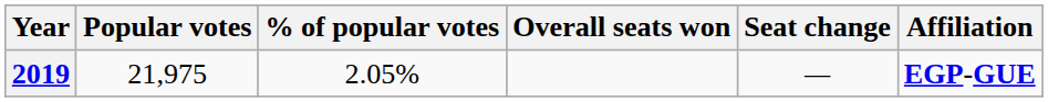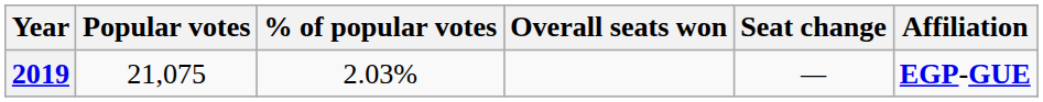2019 | Popular votes: 21,975 -> 21,075
2019 | % of popular votes: 2.05% -> 2.03%
